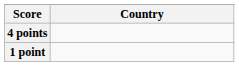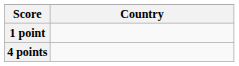rows swapped: 4 points <-> 1 point
